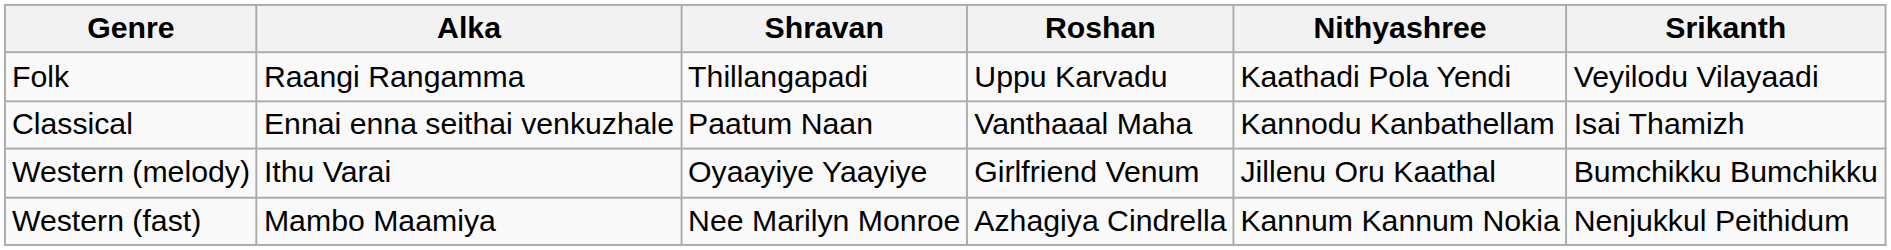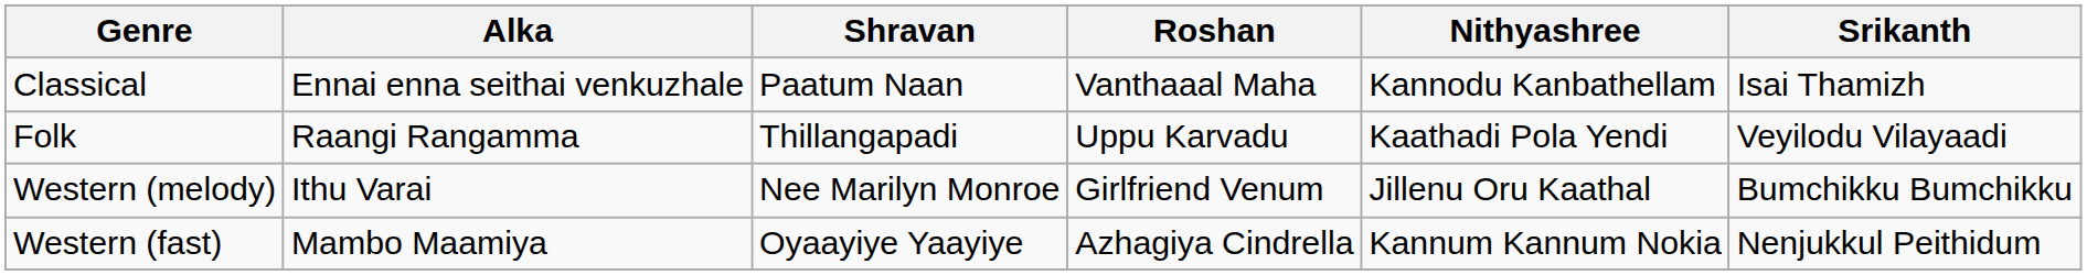rows swapped: Classical <-> Folk
Western (melody) | Shravan: Oyaayiye Yaayiye -> Nee Marilyn Monroe
Western (fast) | Shravan: Nee Marilyn Monroe -> Oyaayiye Yaayiye
